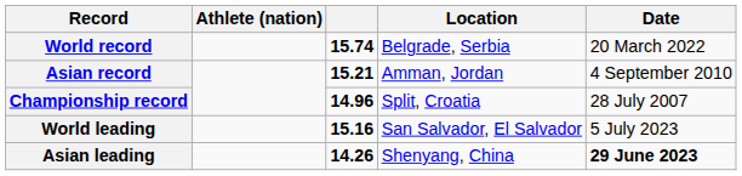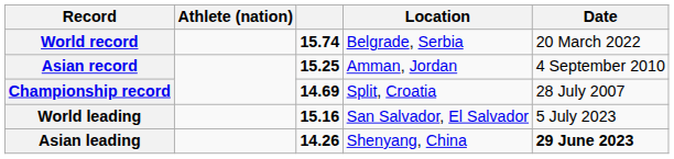Asian record | column 3: 15.21 -> 15.25
Championship record | column 3: 14.96 -> 14.69
